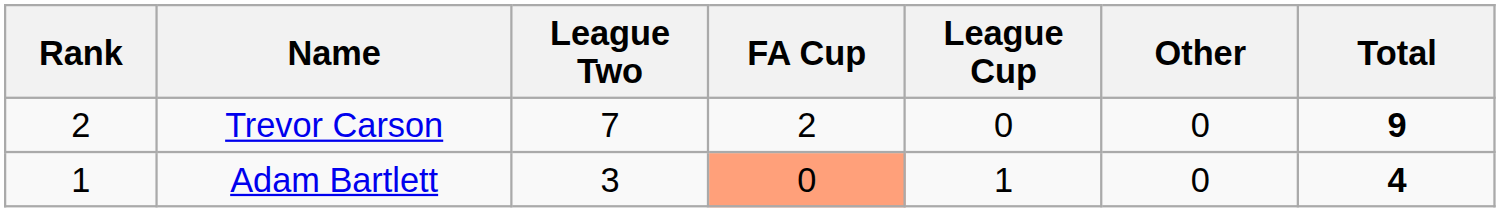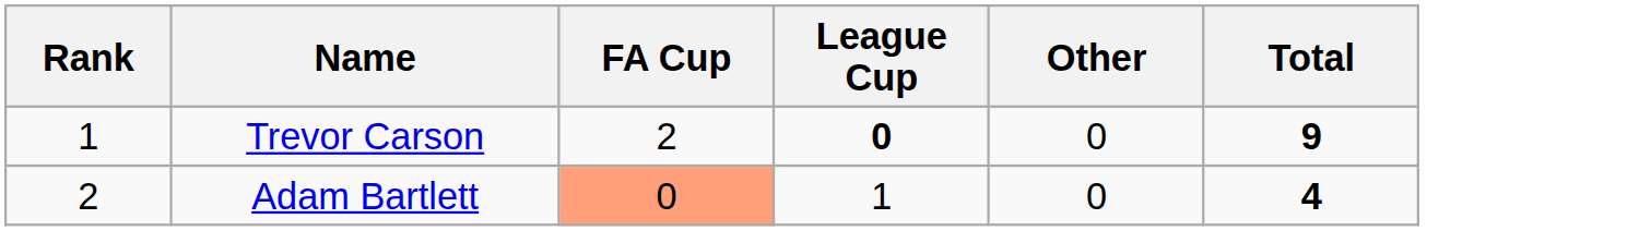- column: League Two | 7 | 3
Trevor Carson | Rank: 2 -> 1
Trevor Carson | League Cup: normal -> bold
Adam Bartlett | Rank: 1 -> 2
